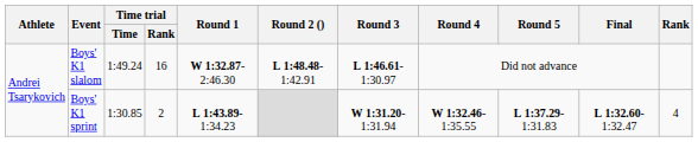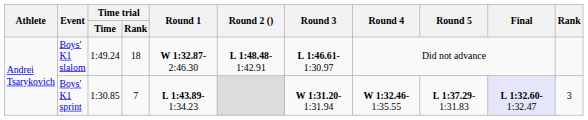Boys' K1 slalom | Time trial / Rank: 16 -> 18
Boys' K1 sprint | Time trial / Rank: 2 -> 7
Boys' K1 sprint | Final: no background -> lavender background
Boys' K1 sprint | Rank: 4 -> 3
